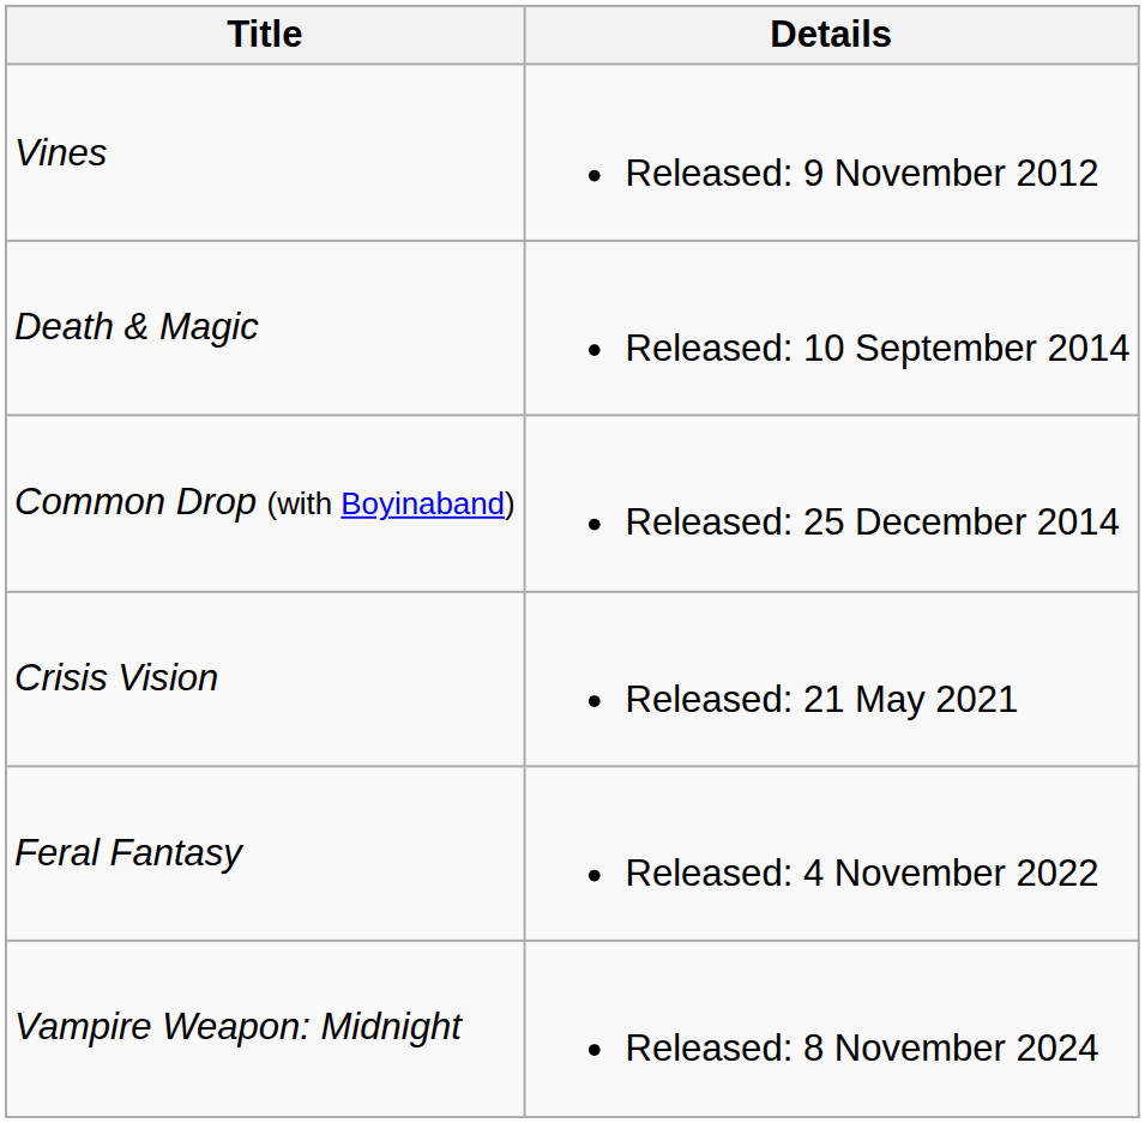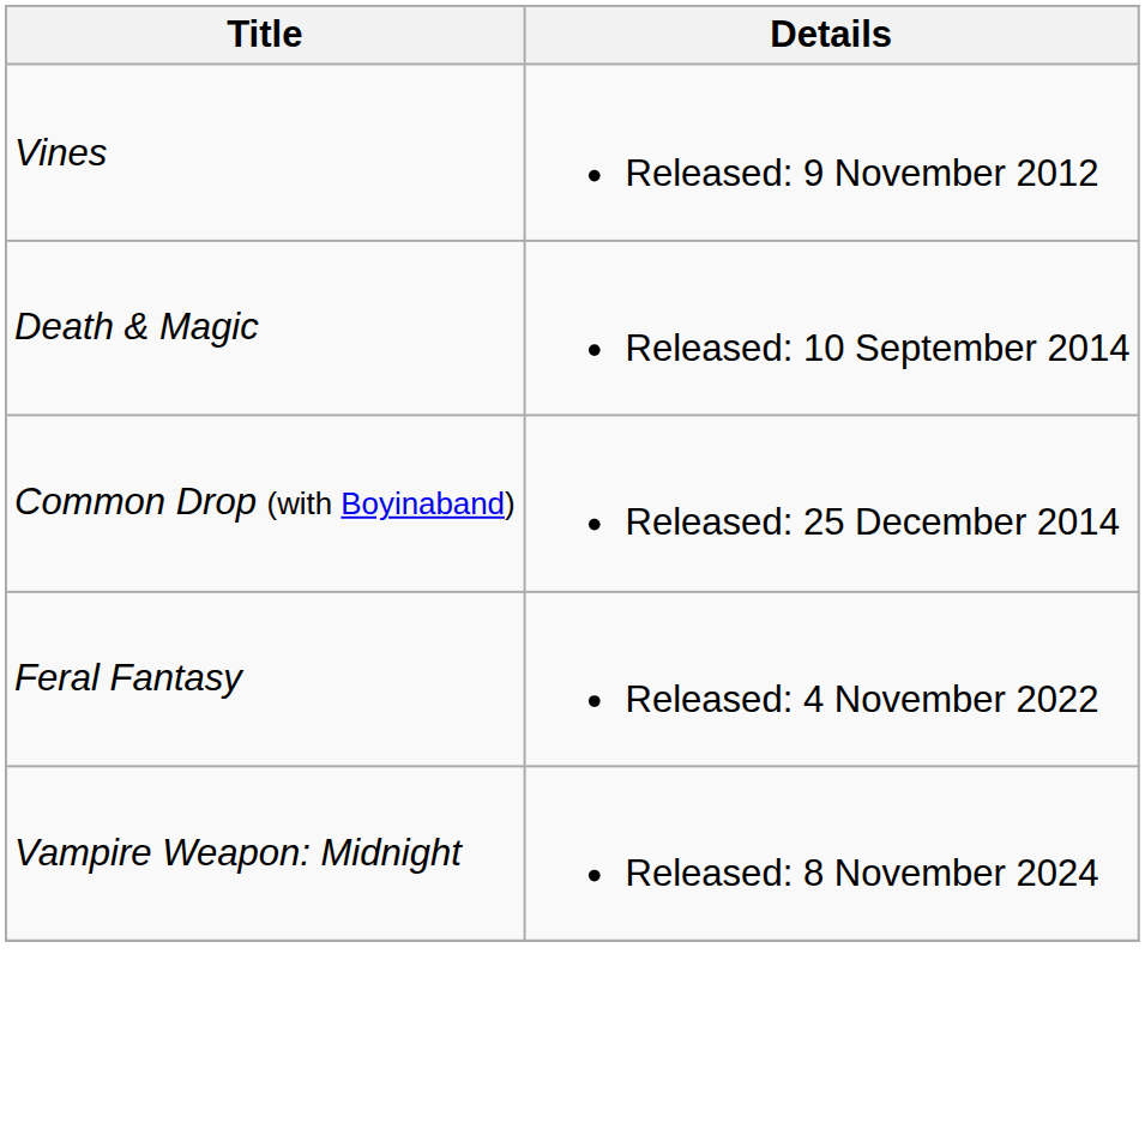- row: Crisis Vision | Released: 21 May 2021
